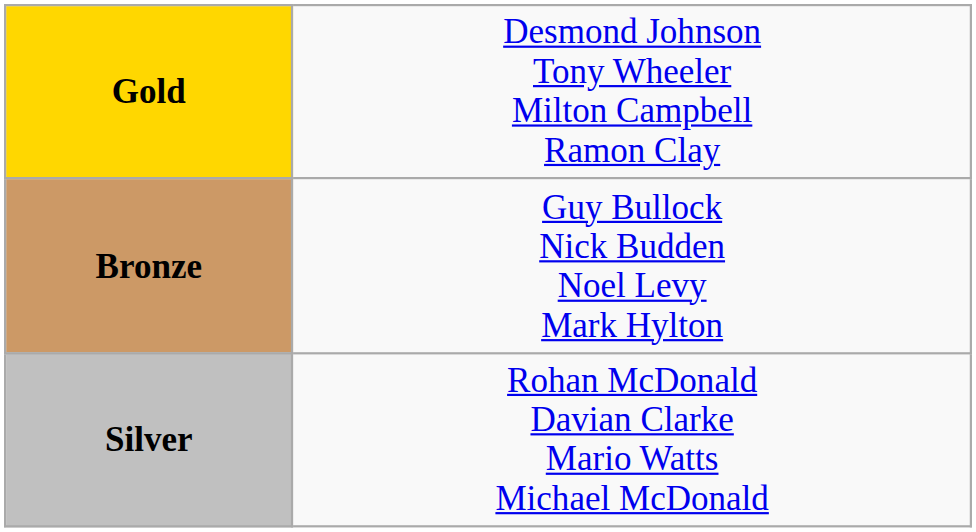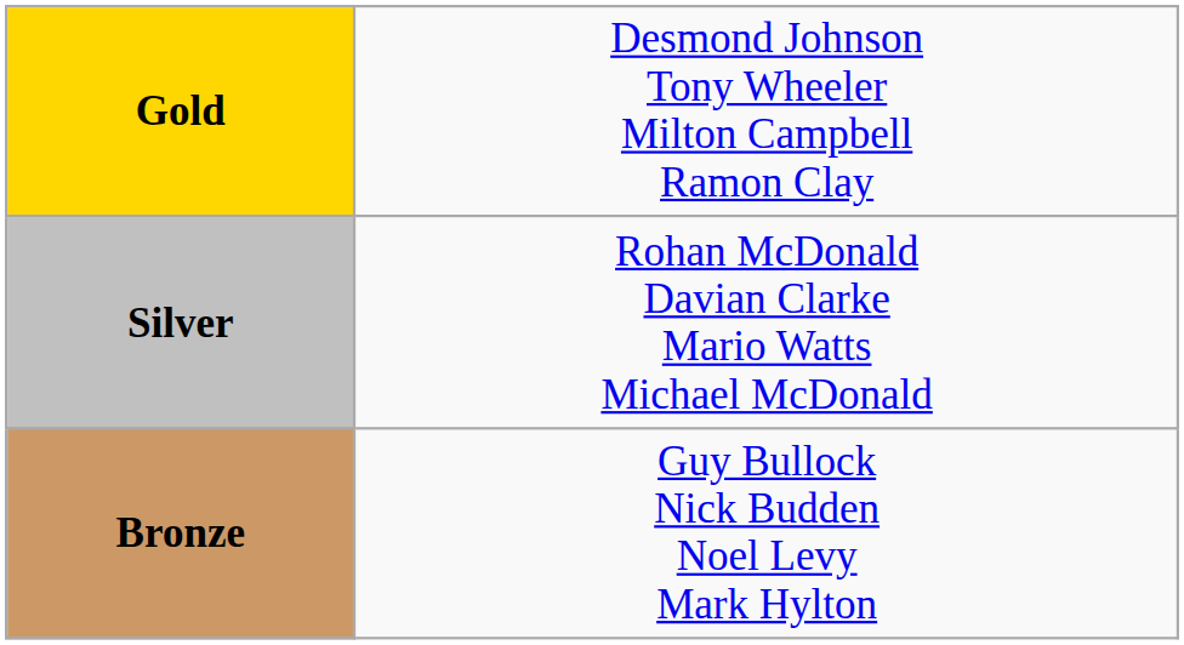rows swapped: Silver <-> Bronze
